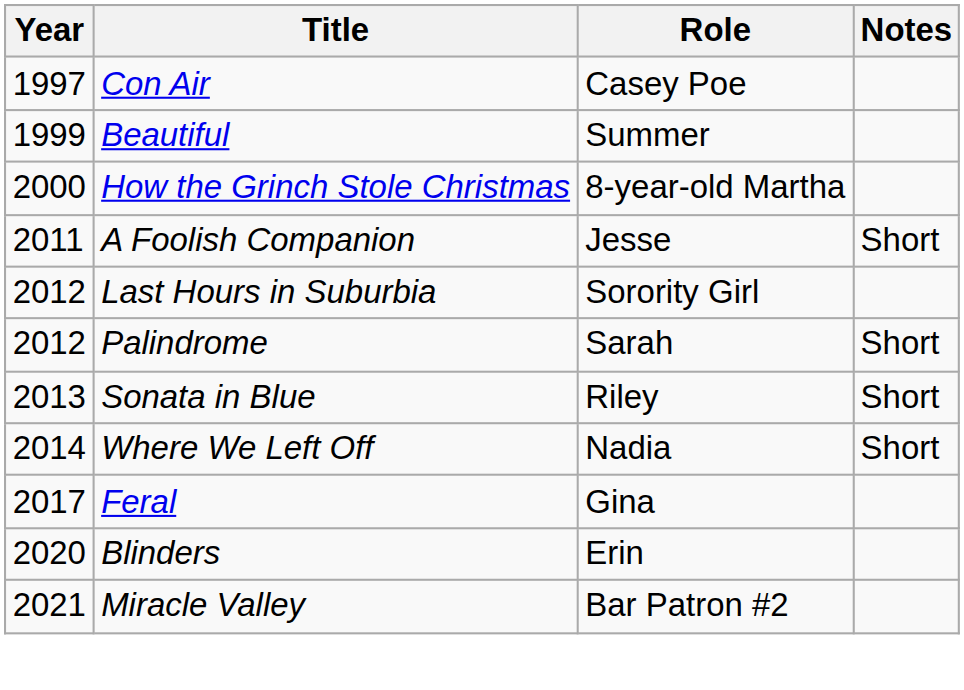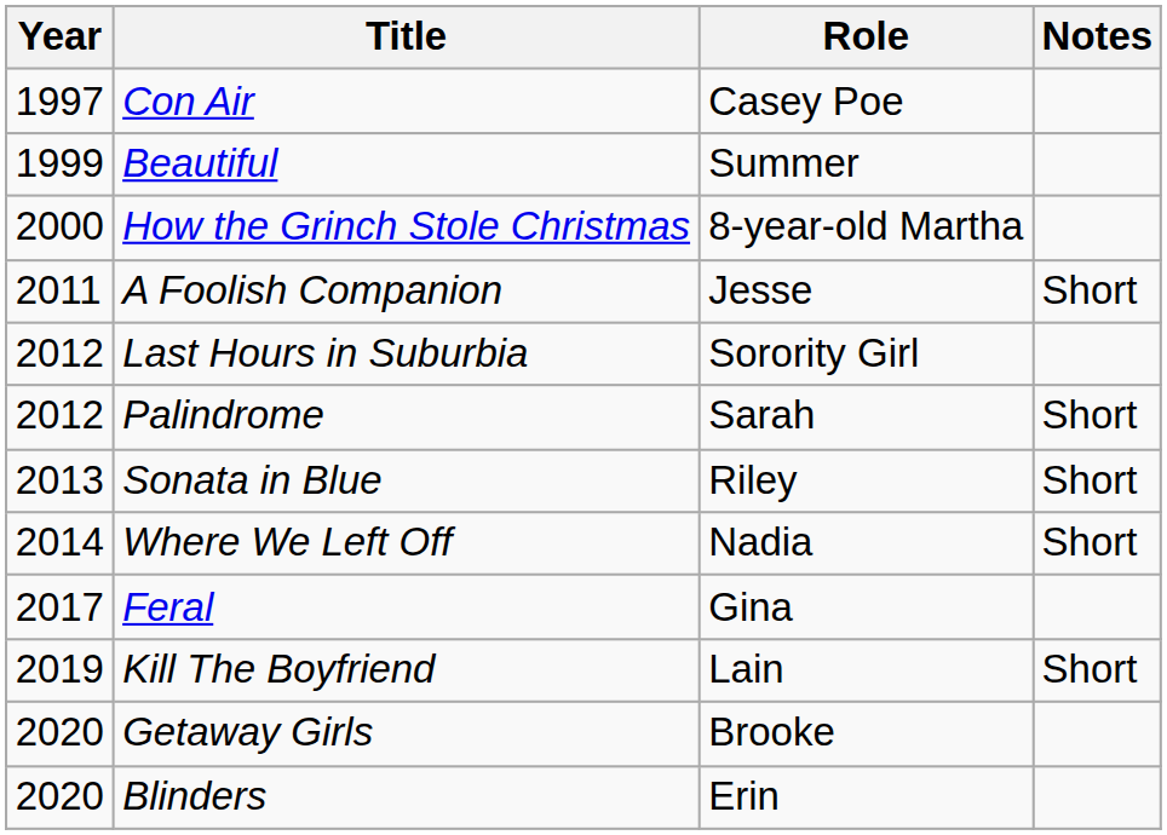+ row: 2019 | Kill The Boyfriend | Lain | Short
+ row: 2020 | Getaway Girls | Brooke
- row: 2021 | Miracle Valley | Bar Patron #2
